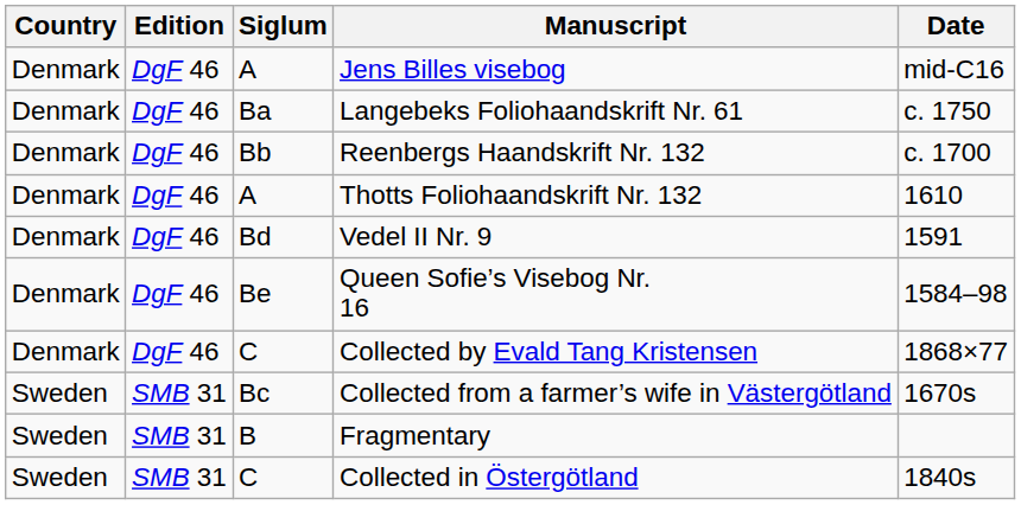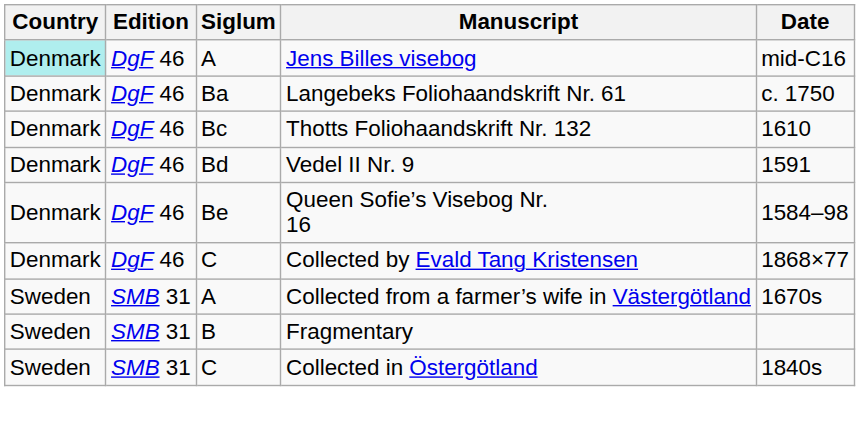Jens Billes visebog | Country: no background -> paleturquoise background
- row: Denmark | DgF 46 | Bb | Reenbergs Haandskrift Nr. 132 | c. 1700
Thotts Foliohaandskrift Nr. 132 | Siglum: A -> Bc
Collected from a farmer’s wife in Västergötland | Siglum: Bc -> A
